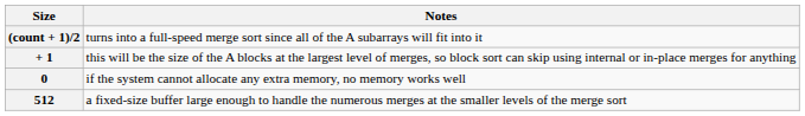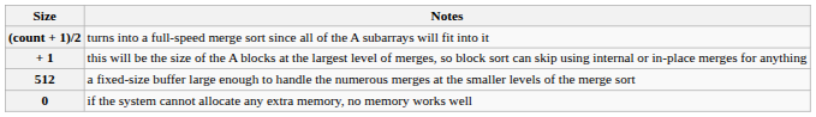rows swapped: 512 <-> 0
